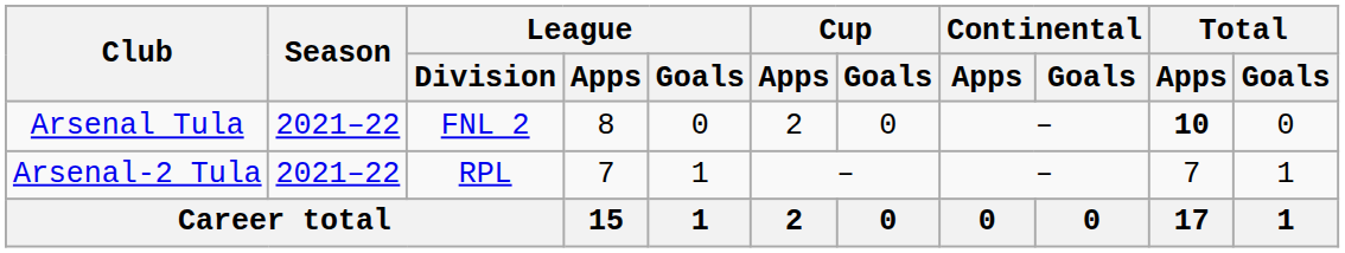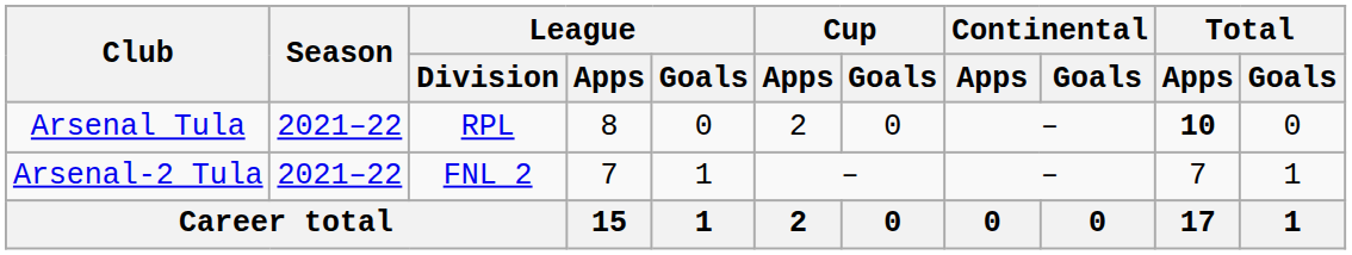Arsenal Tula | League / Division: FNL 2 -> RPL
Arsenal-2 Tula | League / Division: RPL -> FNL 2
